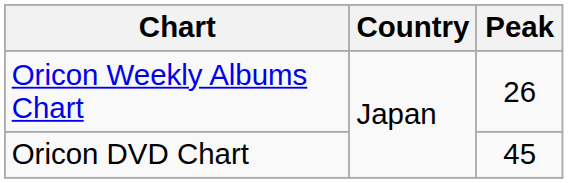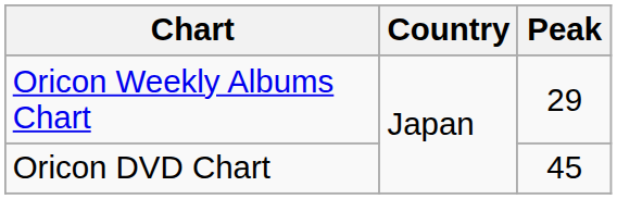Oricon Weekly Albums Chart | Peak: 26 -> 29
